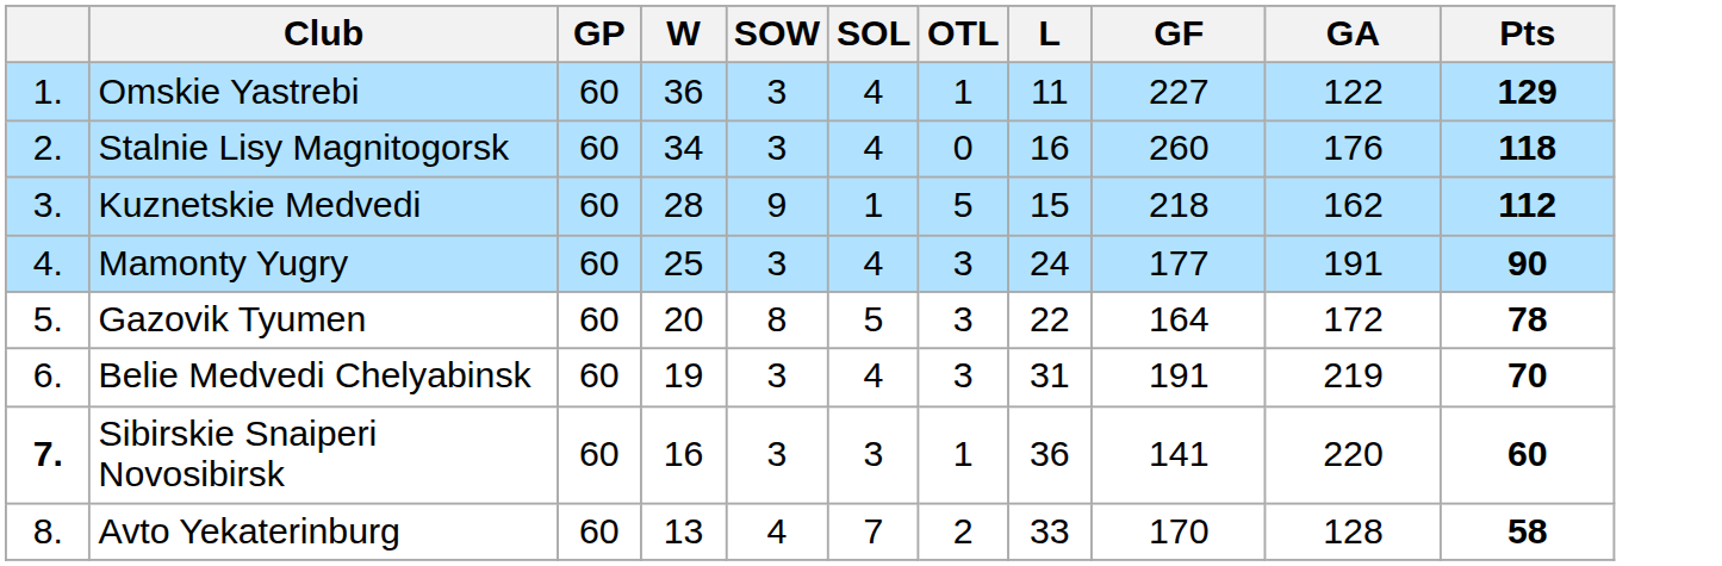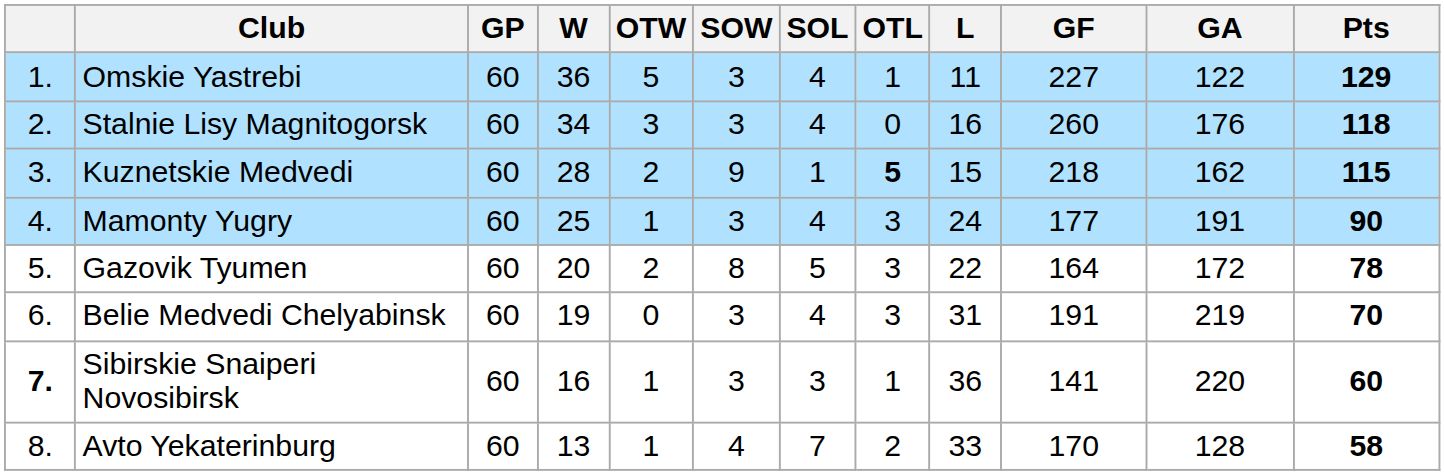+ column: OTW | 5 | 3 | 2 | 1 | 2 | 0 | 1 | 1
Kuznetskie Medvedi | OTL: normal -> bold
Kuznetskie Medvedi | Pts: 112 -> 115
